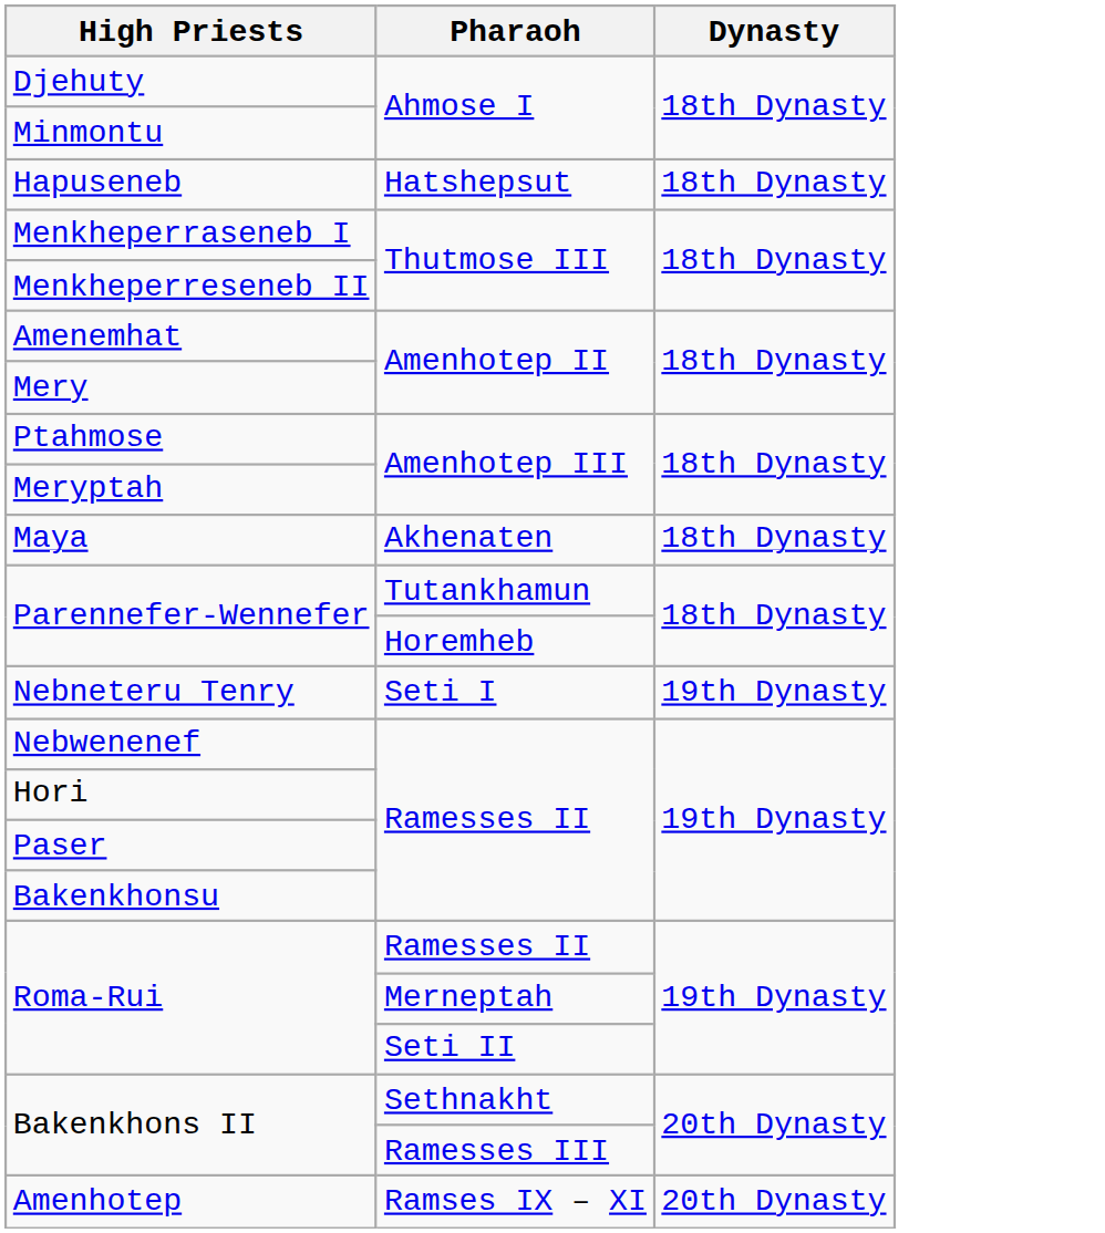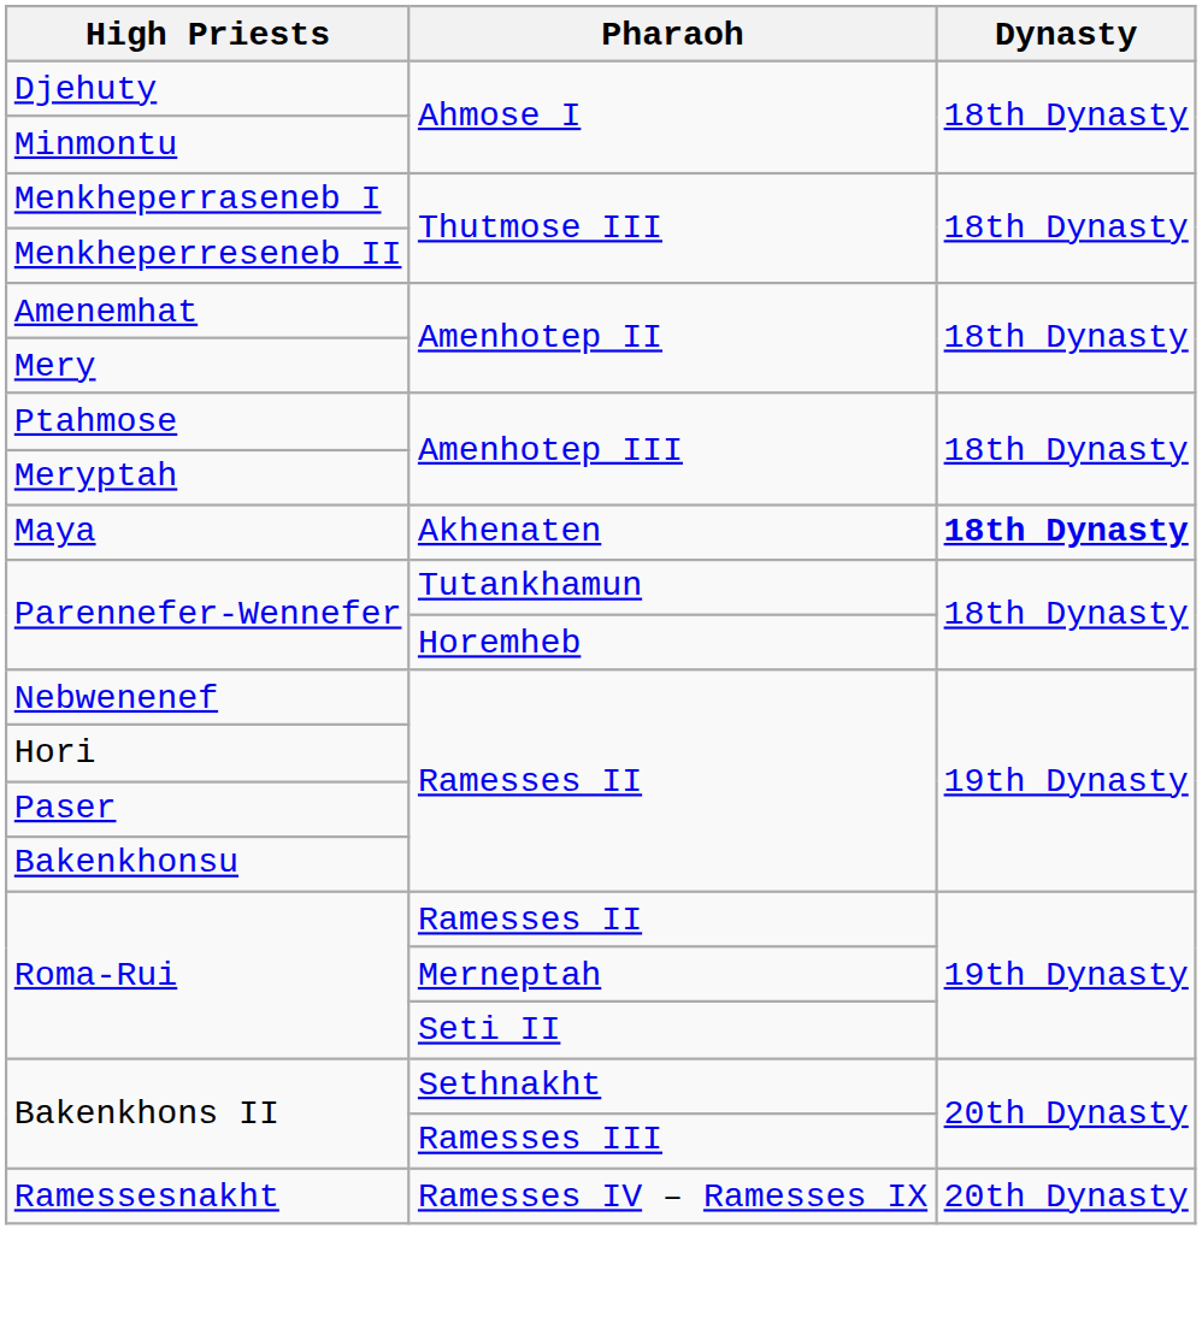- row: Hapuseneb | Hatshepsut | 18th Dynasty
Maya | Dynasty: normal -> bold
- row: Nebneteru Tenry | Seti I | 19th Dynasty
+ row: Ramessesnakht | Ramesses IV – Ramesses IX | 20th Dynasty
- row: Amenhotep | Ramses IX – XI | 20th Dynasty
